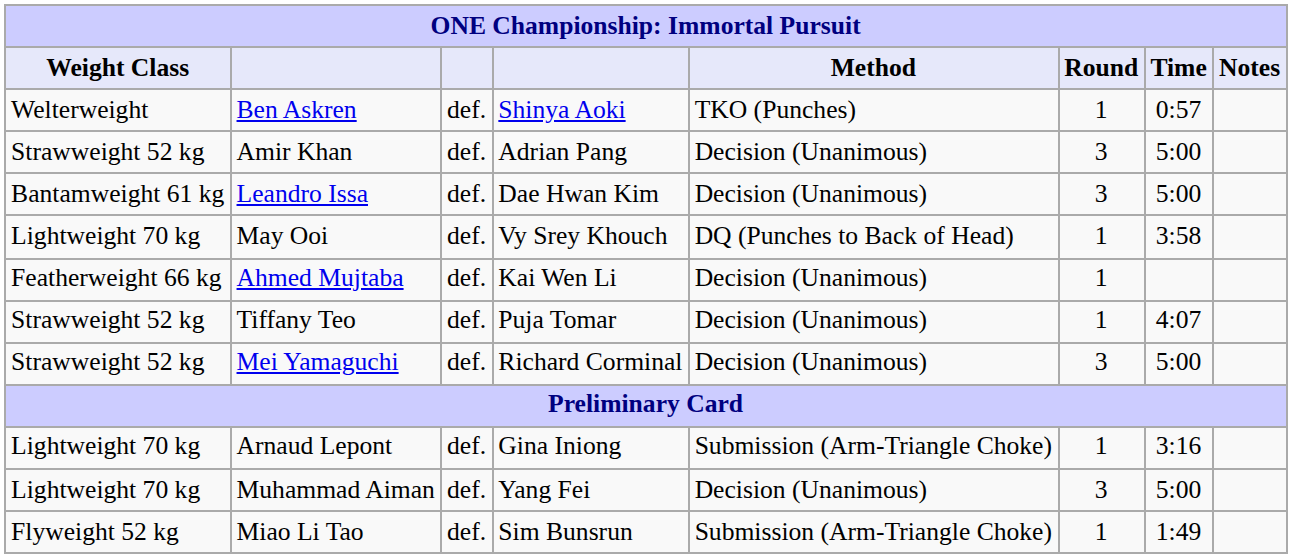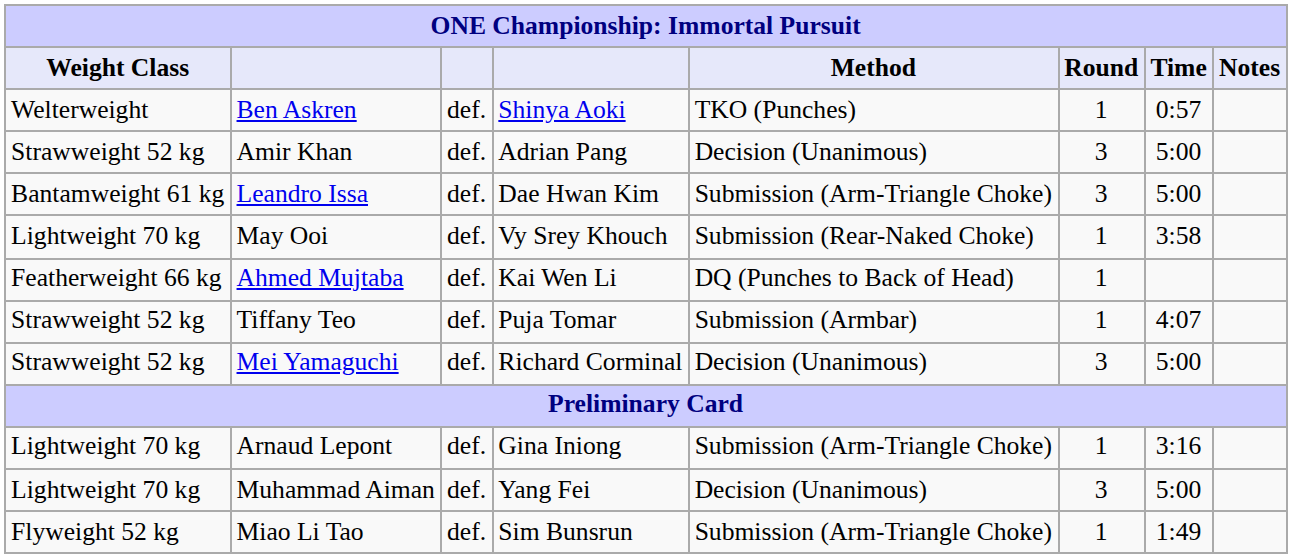Leandro Issa | Method: Decision (Unanimous) -> Submission (Arm-Triangle Choke)
May Ooi | Method: DQ (Punches to Back of Head) -> Submission (Rear-Naked Choke)
Ahmed Mujtaba | Method: Decision (Unanimous) -> DQ (Punches to Back of Head)
Tiffany Teo | Method: Decision (Unanimous) -> Submission (Armbar)
